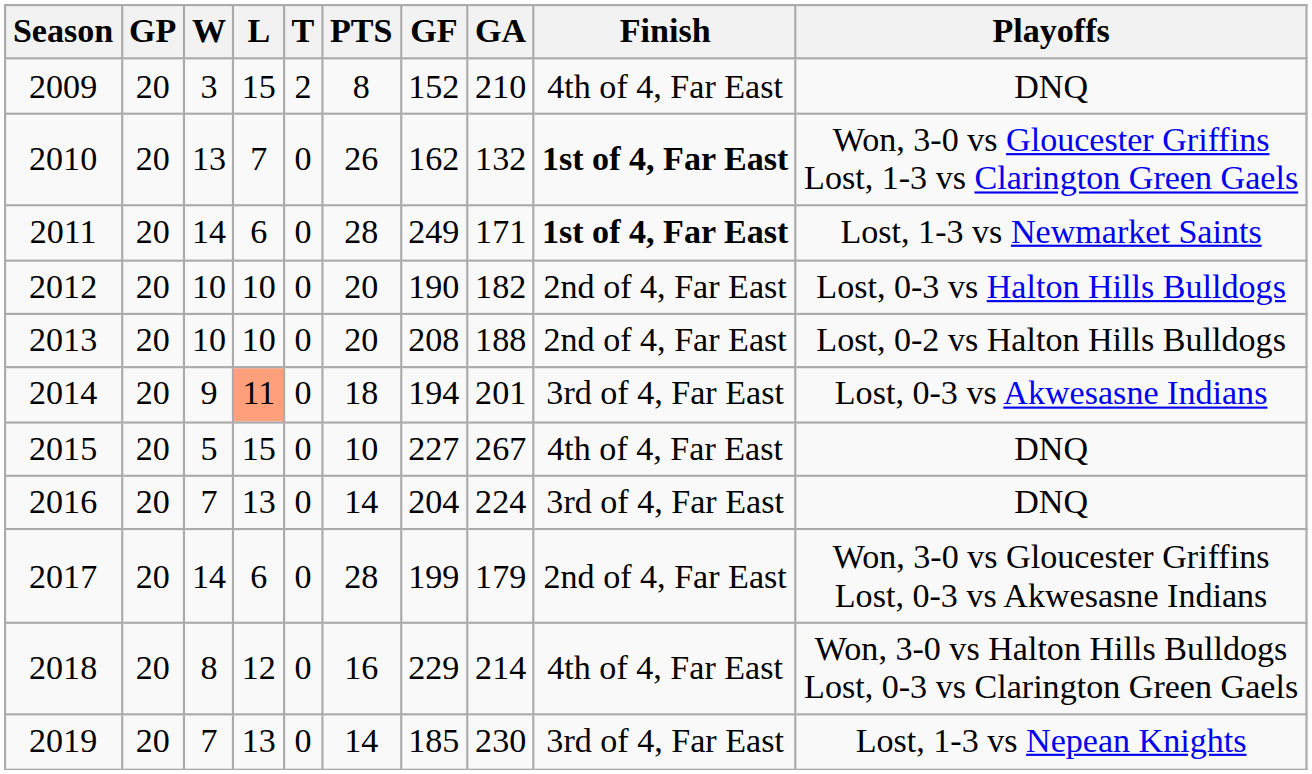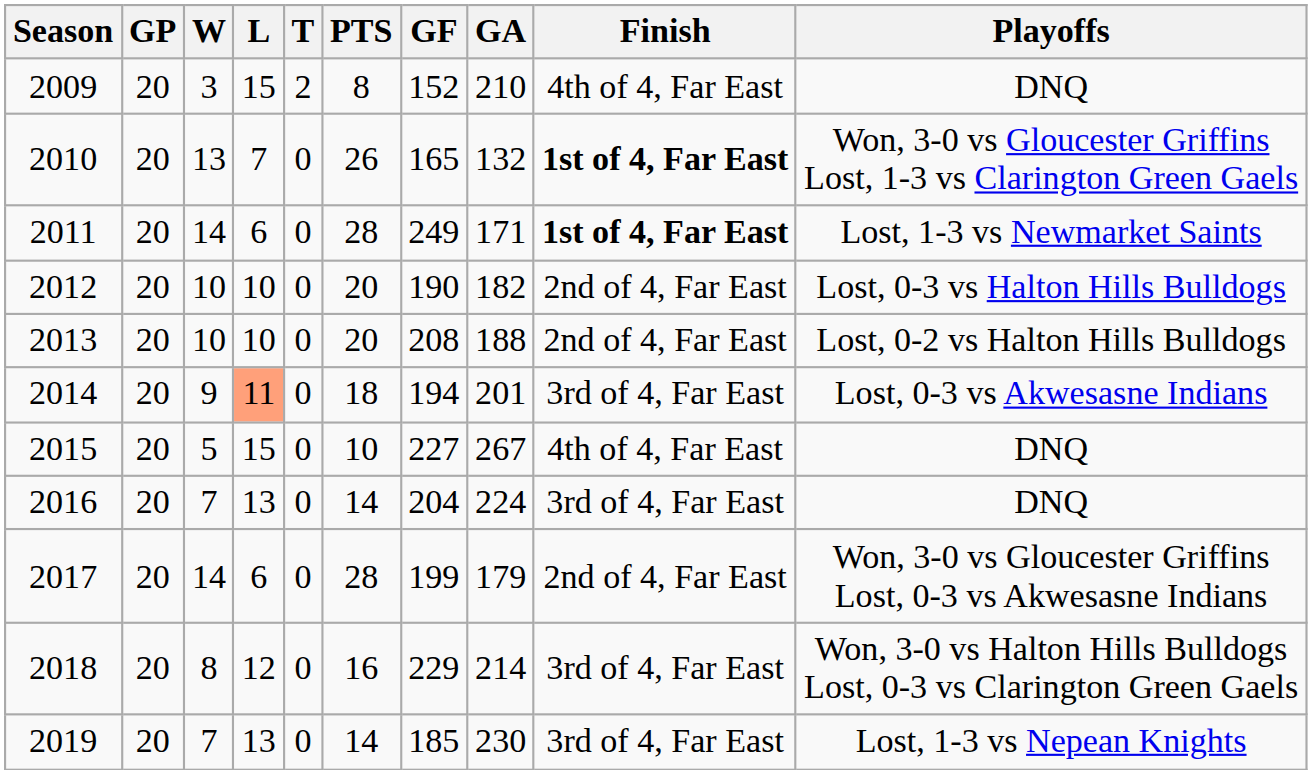2010 | GF: 162 -> 165
2018 | Finish: 4th of 4, Far East -> 3rd of 4, Far East
